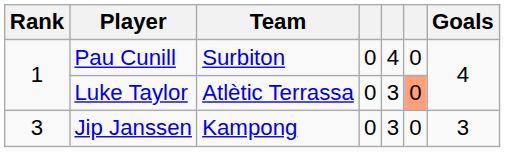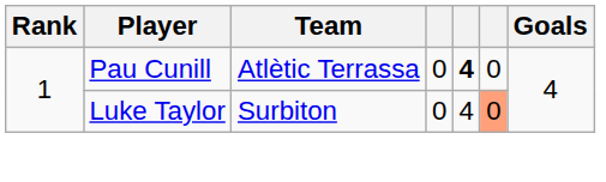Pau Cunill | Team: Surbiton -> Atlètic Terrassa
Pau Cunill | column 5: normal -> bold
Luke Taylor | Team: Atlètic Terrassa -> Surbiton
Luke Taylor | column 5: 3 -> 4
- row: 3 | Jip Janssen | Kampong | 0 | 3 | 0 | 3
